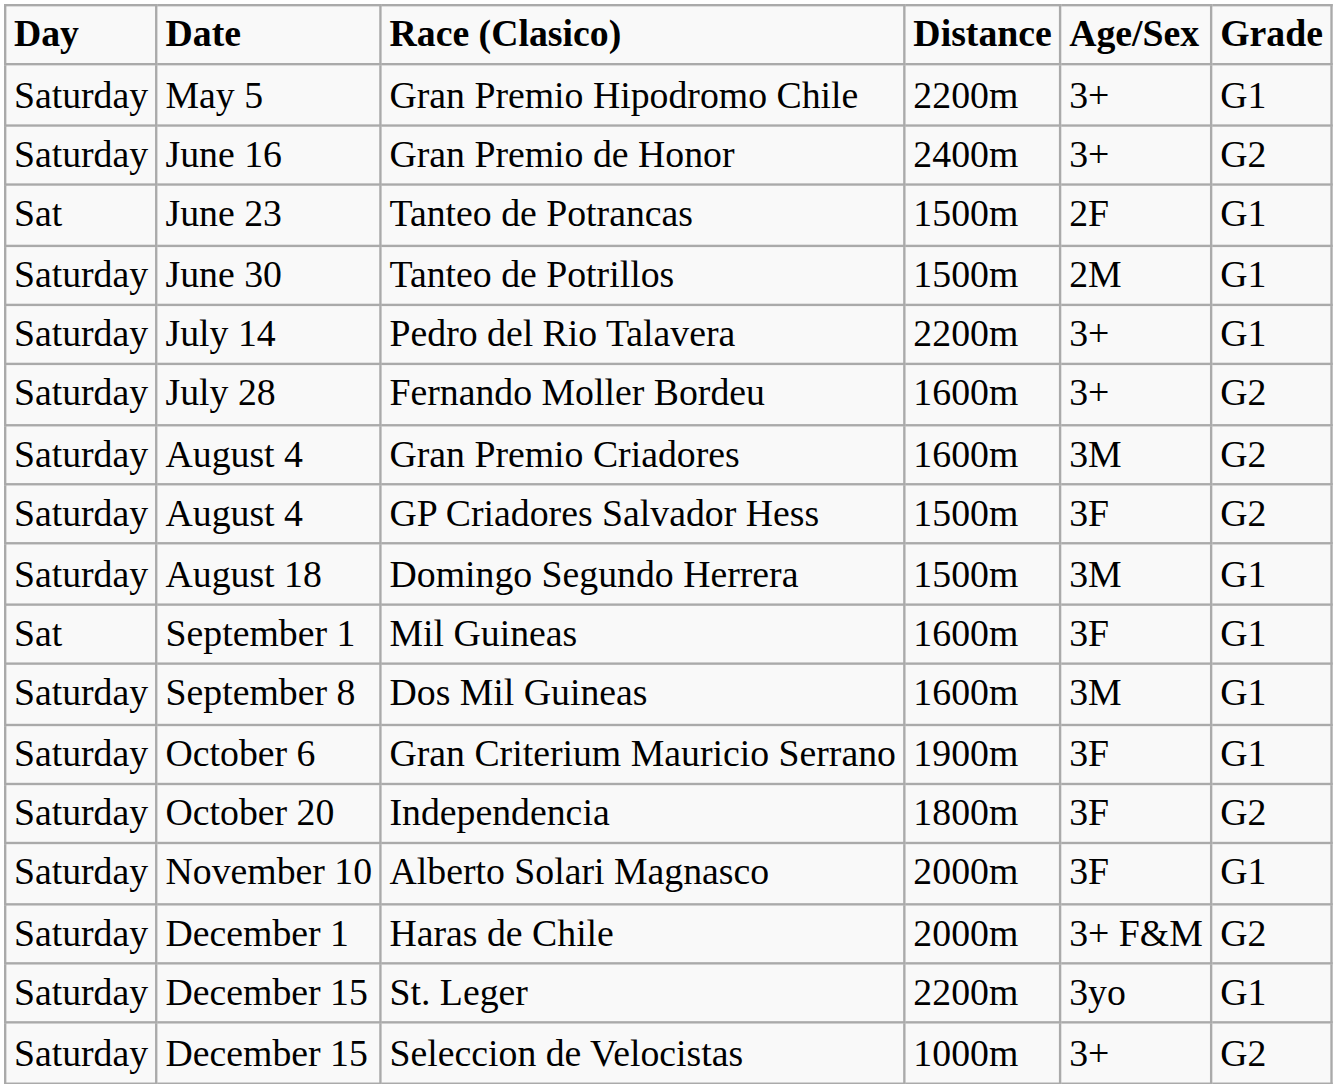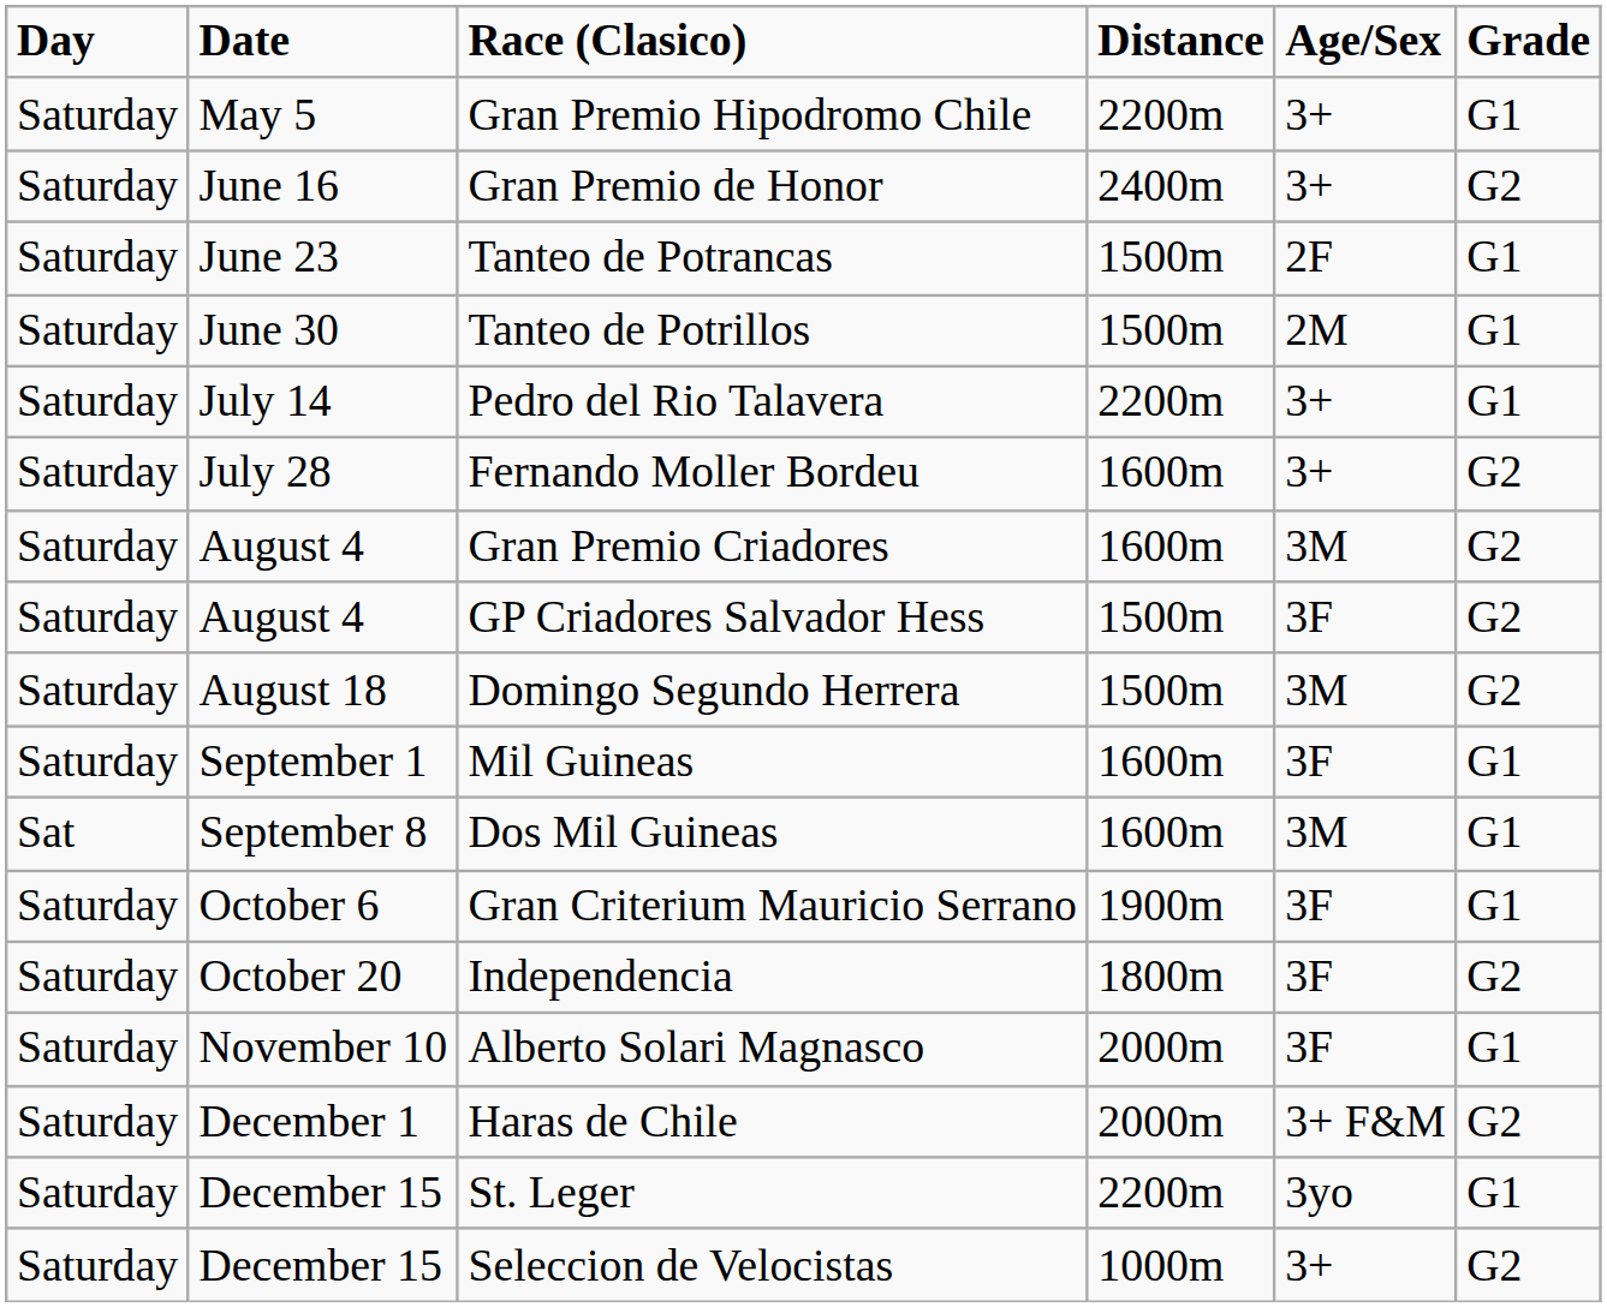Tanteo de Potrancas | Day: Sat -> Saturday
Domingo Segundo Herrera | Grade: G1 -> G2
Mil Guineas | Day: Sat -> Saturday
Dos Mil Guineas | Day: Saturday -> Sat
